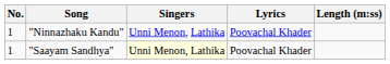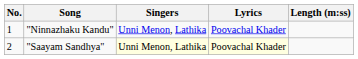"Saayam Sandhya" | No.: 1 -> 2
"Saayam Sandhya" | Lyrics: no background -> lightyellow background
